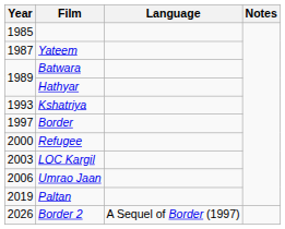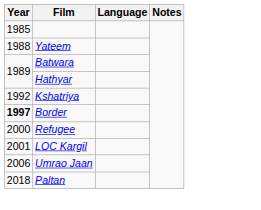Yateem | Year: 1987 -> 1988
Kshatriya | Year: 1993 -> 1992
Border | Year: normal -> bold
LOC Kargil | Year: 2003 -> 2001
Paltan | Year: 2019 -> 2018
- row: 2026 | Border 2 | A Sequel of Border (1997)
